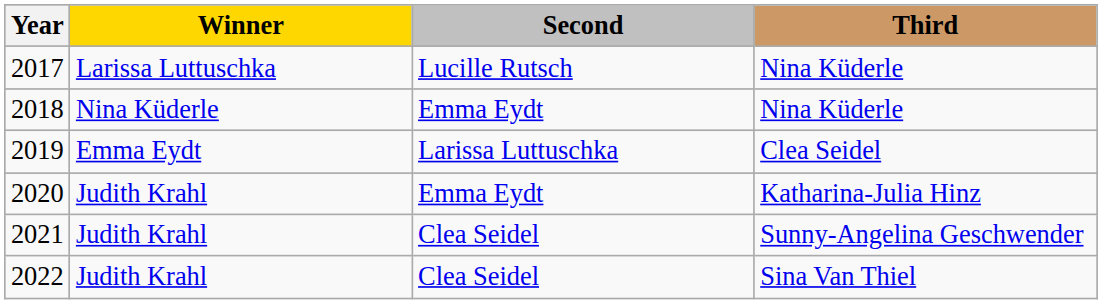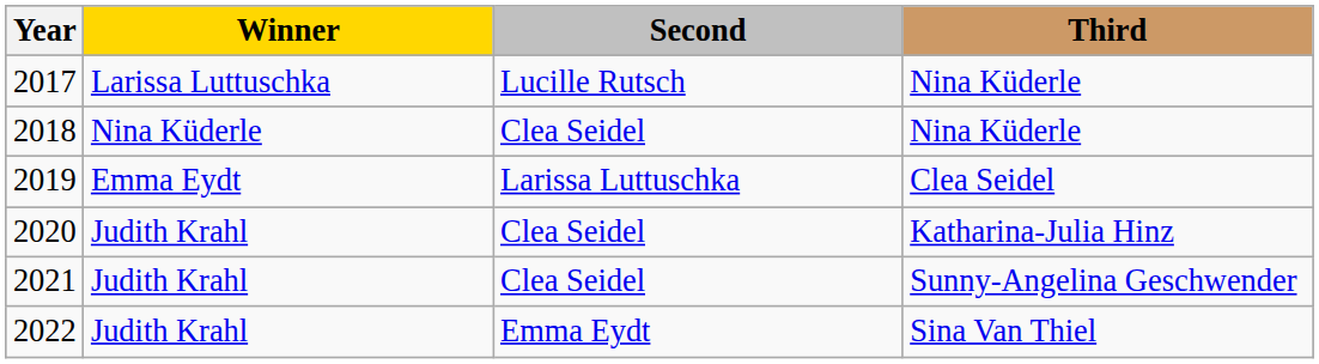2018 | Second: Emma Eydt -> Clea Seidel
2020 | Second: Emma Eydt -> Clea Seidel
2022 | Second: Clea Seidel -> Emma Eydt
